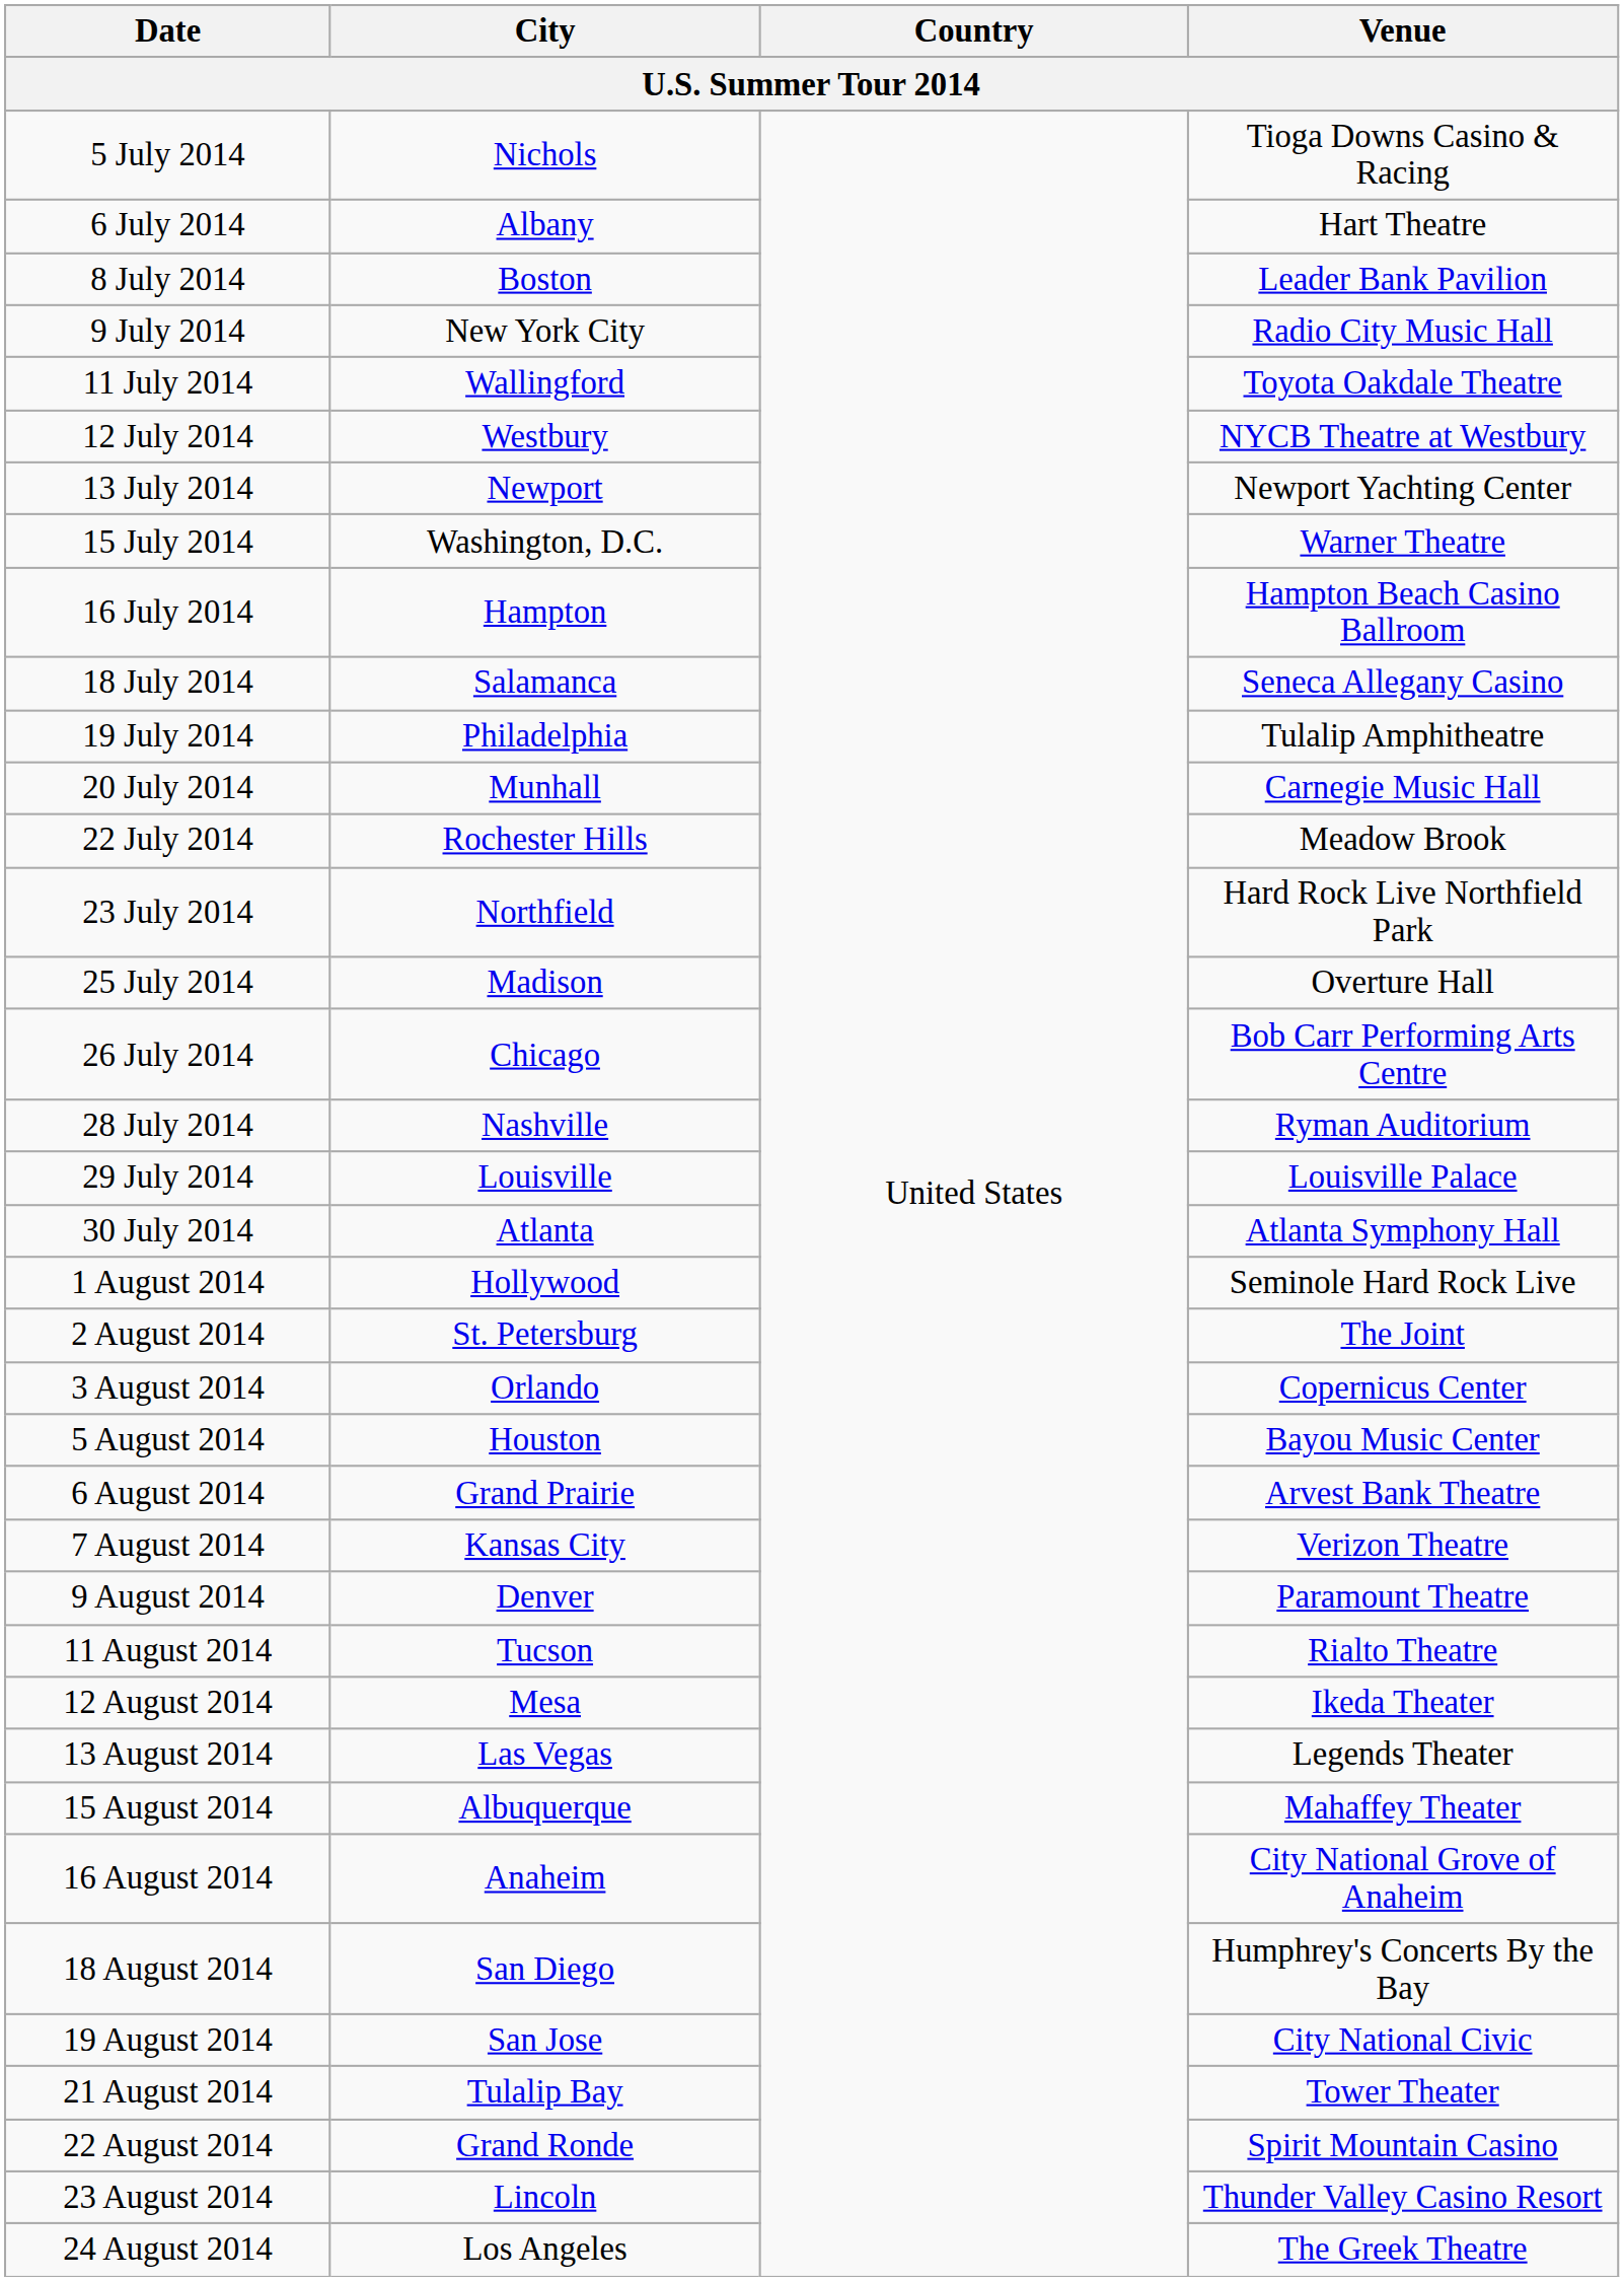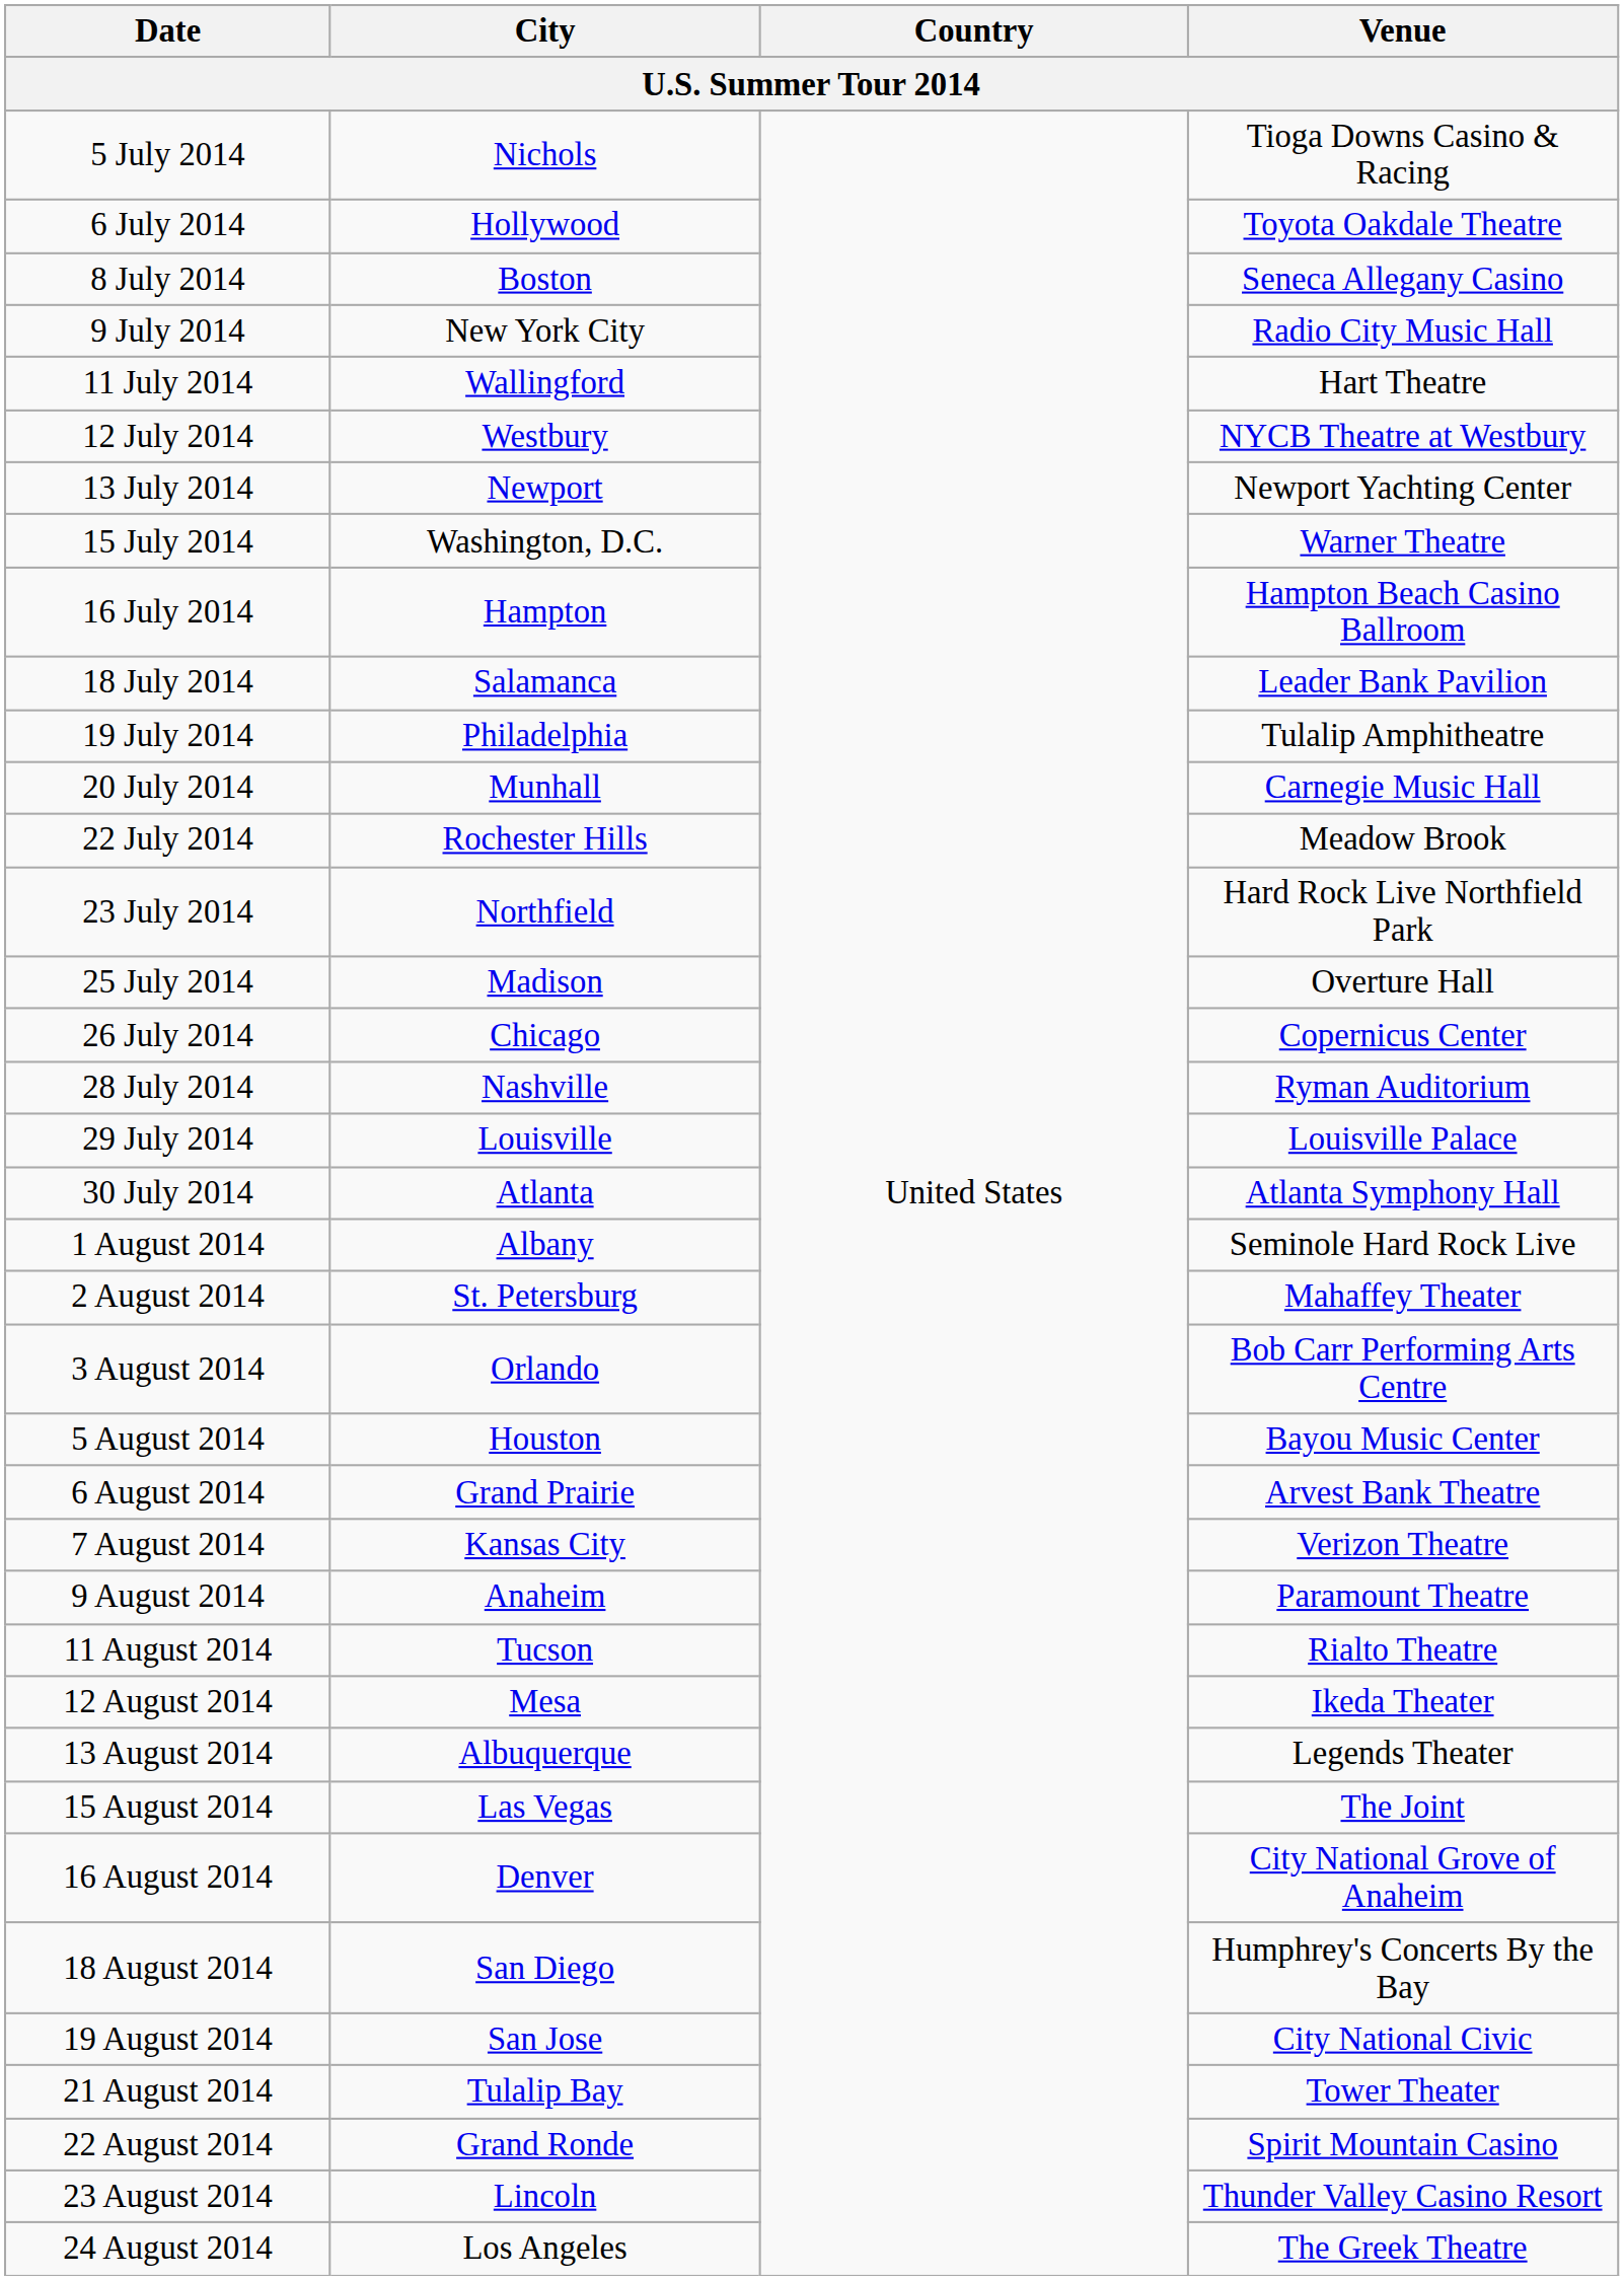6 July 2014 | City: Albany -> Hollywood
6 July 2014 | Venue: Hart Theatre -> Toyota Oakdale Theatre
8 July 2014 | Venue: Leader Bank Pavilion -> Seneca Allegany Casino
11 July 2014 | Venue: Toyota Oakdale Theatre -> Hart Theatre
18 July 2014 | Venue: Seneca Allegany Casino -> Leader Bank Pavilion
26 July 2014 | Venue: Bob Carr Performing Arts Centre -> Copernicus Center
1 August 2014 | City: Hollywood -> Albany
2 August 2014 | Venue: The Joint -> Mahaffey Theater
3 August 2014 | Venue: Copernicus Center -> Bob Carr Performing Arts Centre
9 August 2014 | City: Denver -> Anaheim
13 August 2014 | City: Las Vegas -> Albuquerque
15 August 2014 | City: Albuquerque -> Las Vegas
15 August 2014 | Venue: Mahaffey Theater -> The Joint
16 August 2014 | City: Anaheim -> Denver
